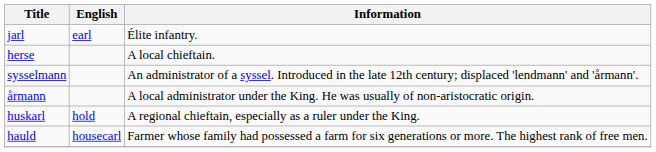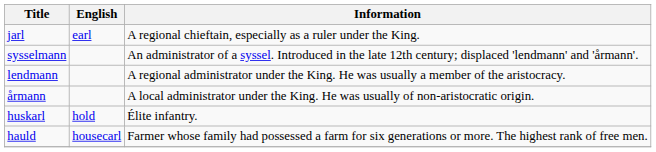jarl | Information: Élite infantry. -> A regional chieftain, especially as a ruler under the King.
- row: herse | A local chieftain.
+ row: lendmann | A regional administrator under the King. He was usually a member of the aristocracy.
huskarl | Information: A regional chieftain, especially as a ruler under the King. -> Élite infantry.
